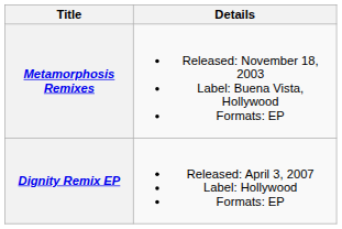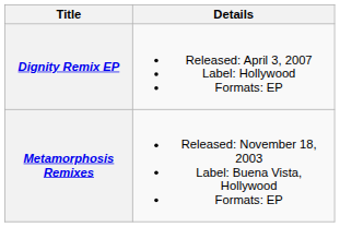rows swapped: Metamorphosis Remixes <-> Dignity Remix EP
